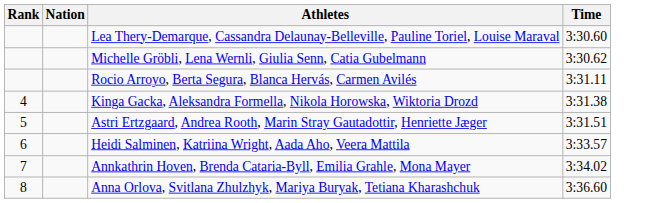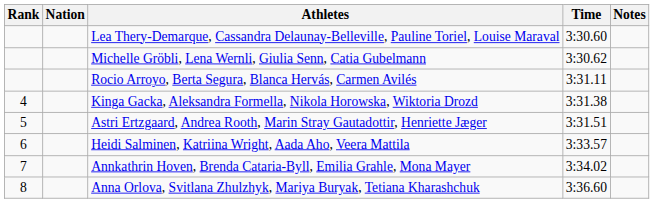+ column: Notes
